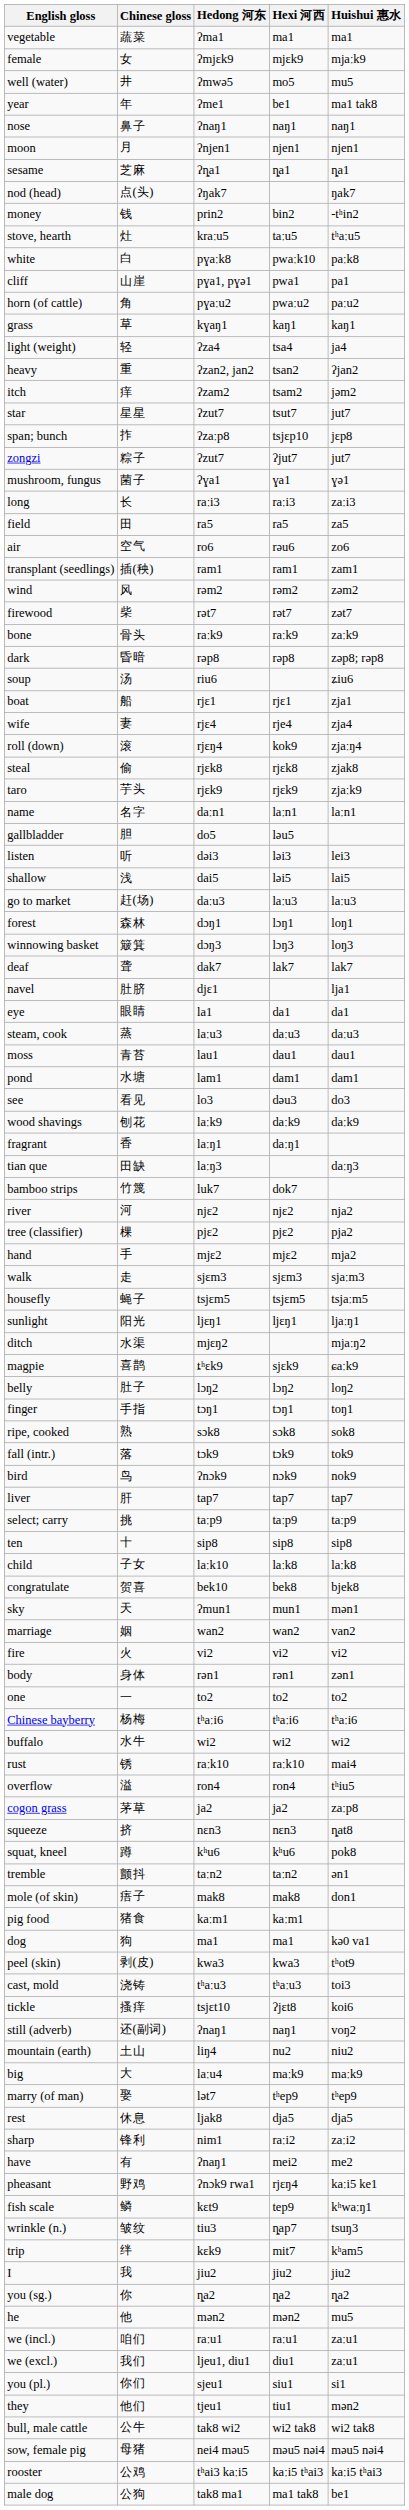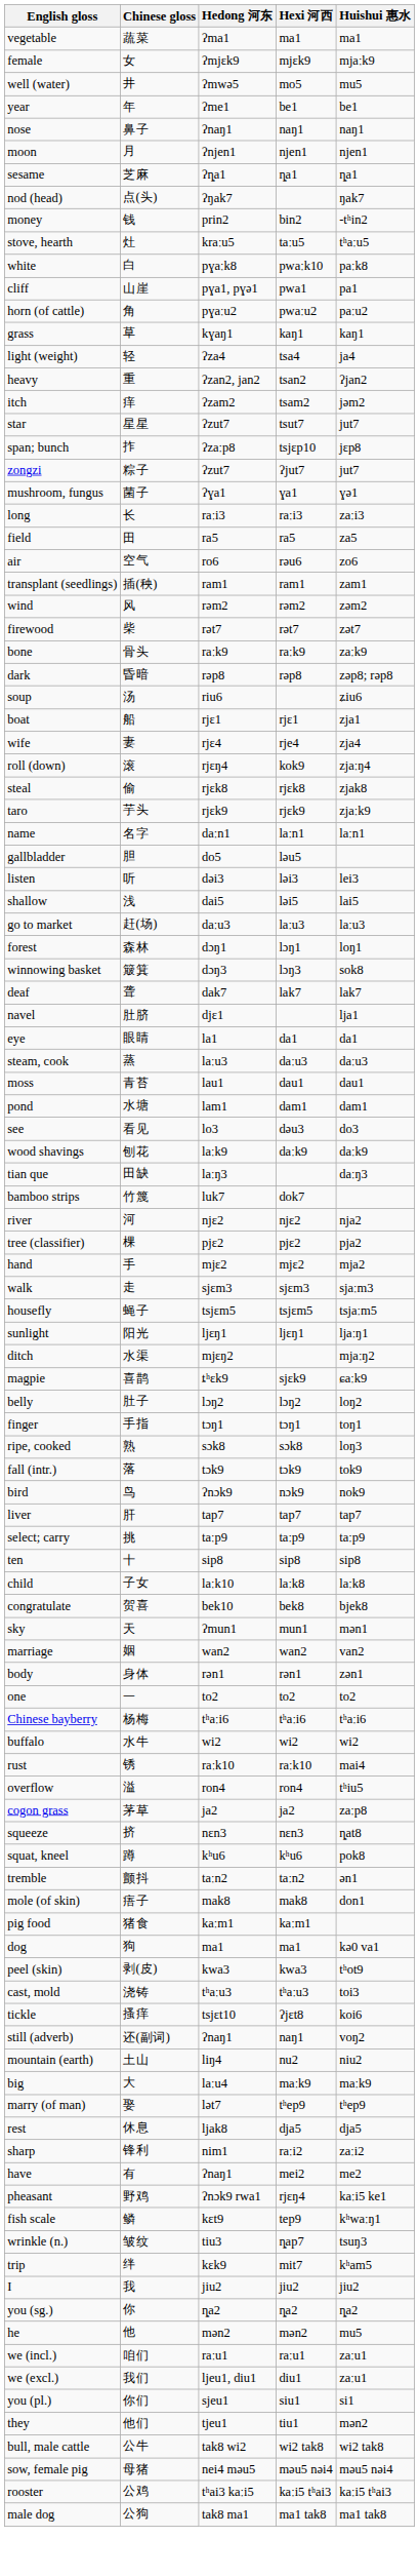year | Huishui 惠水: ma1 tak8 -> be1
winnowing basket | Huishui 惠水: loŋ3 -> sok8
- row: fragrant | 香 | laːŋ1 | daːŋ1
ripe, cooked | Huishui 惠水: sok8 -> loŋ3
- row: fire | 火 | vi2 | vi2 | vi2
male dog | Huishui 惠水: be1 -> ma1 tak8
